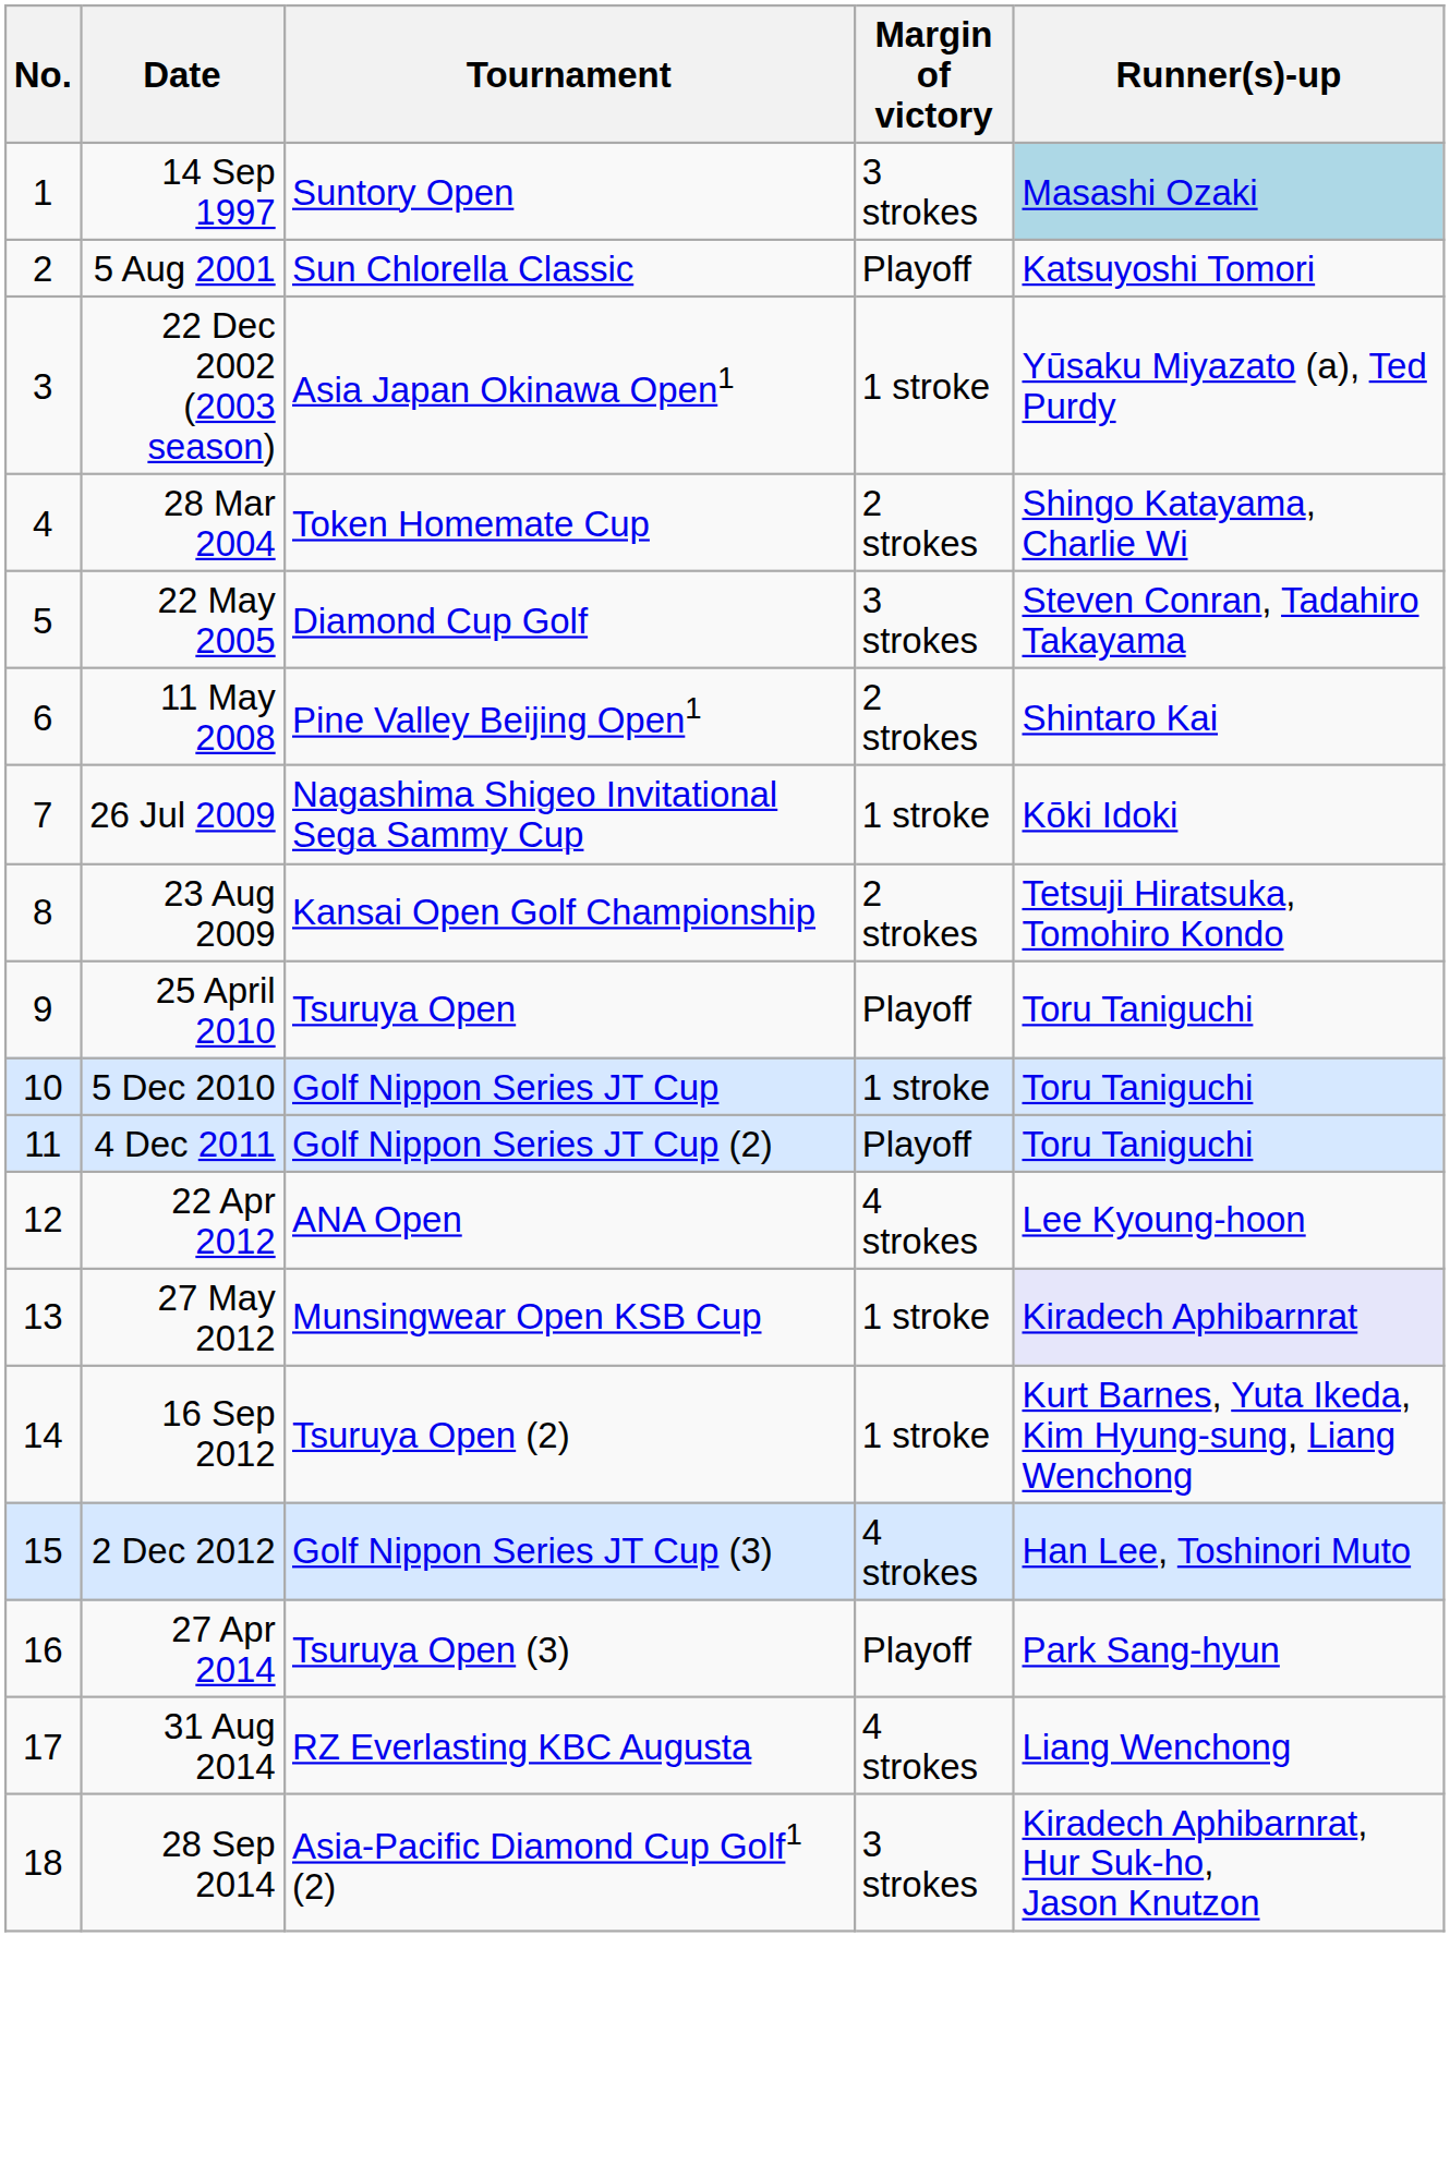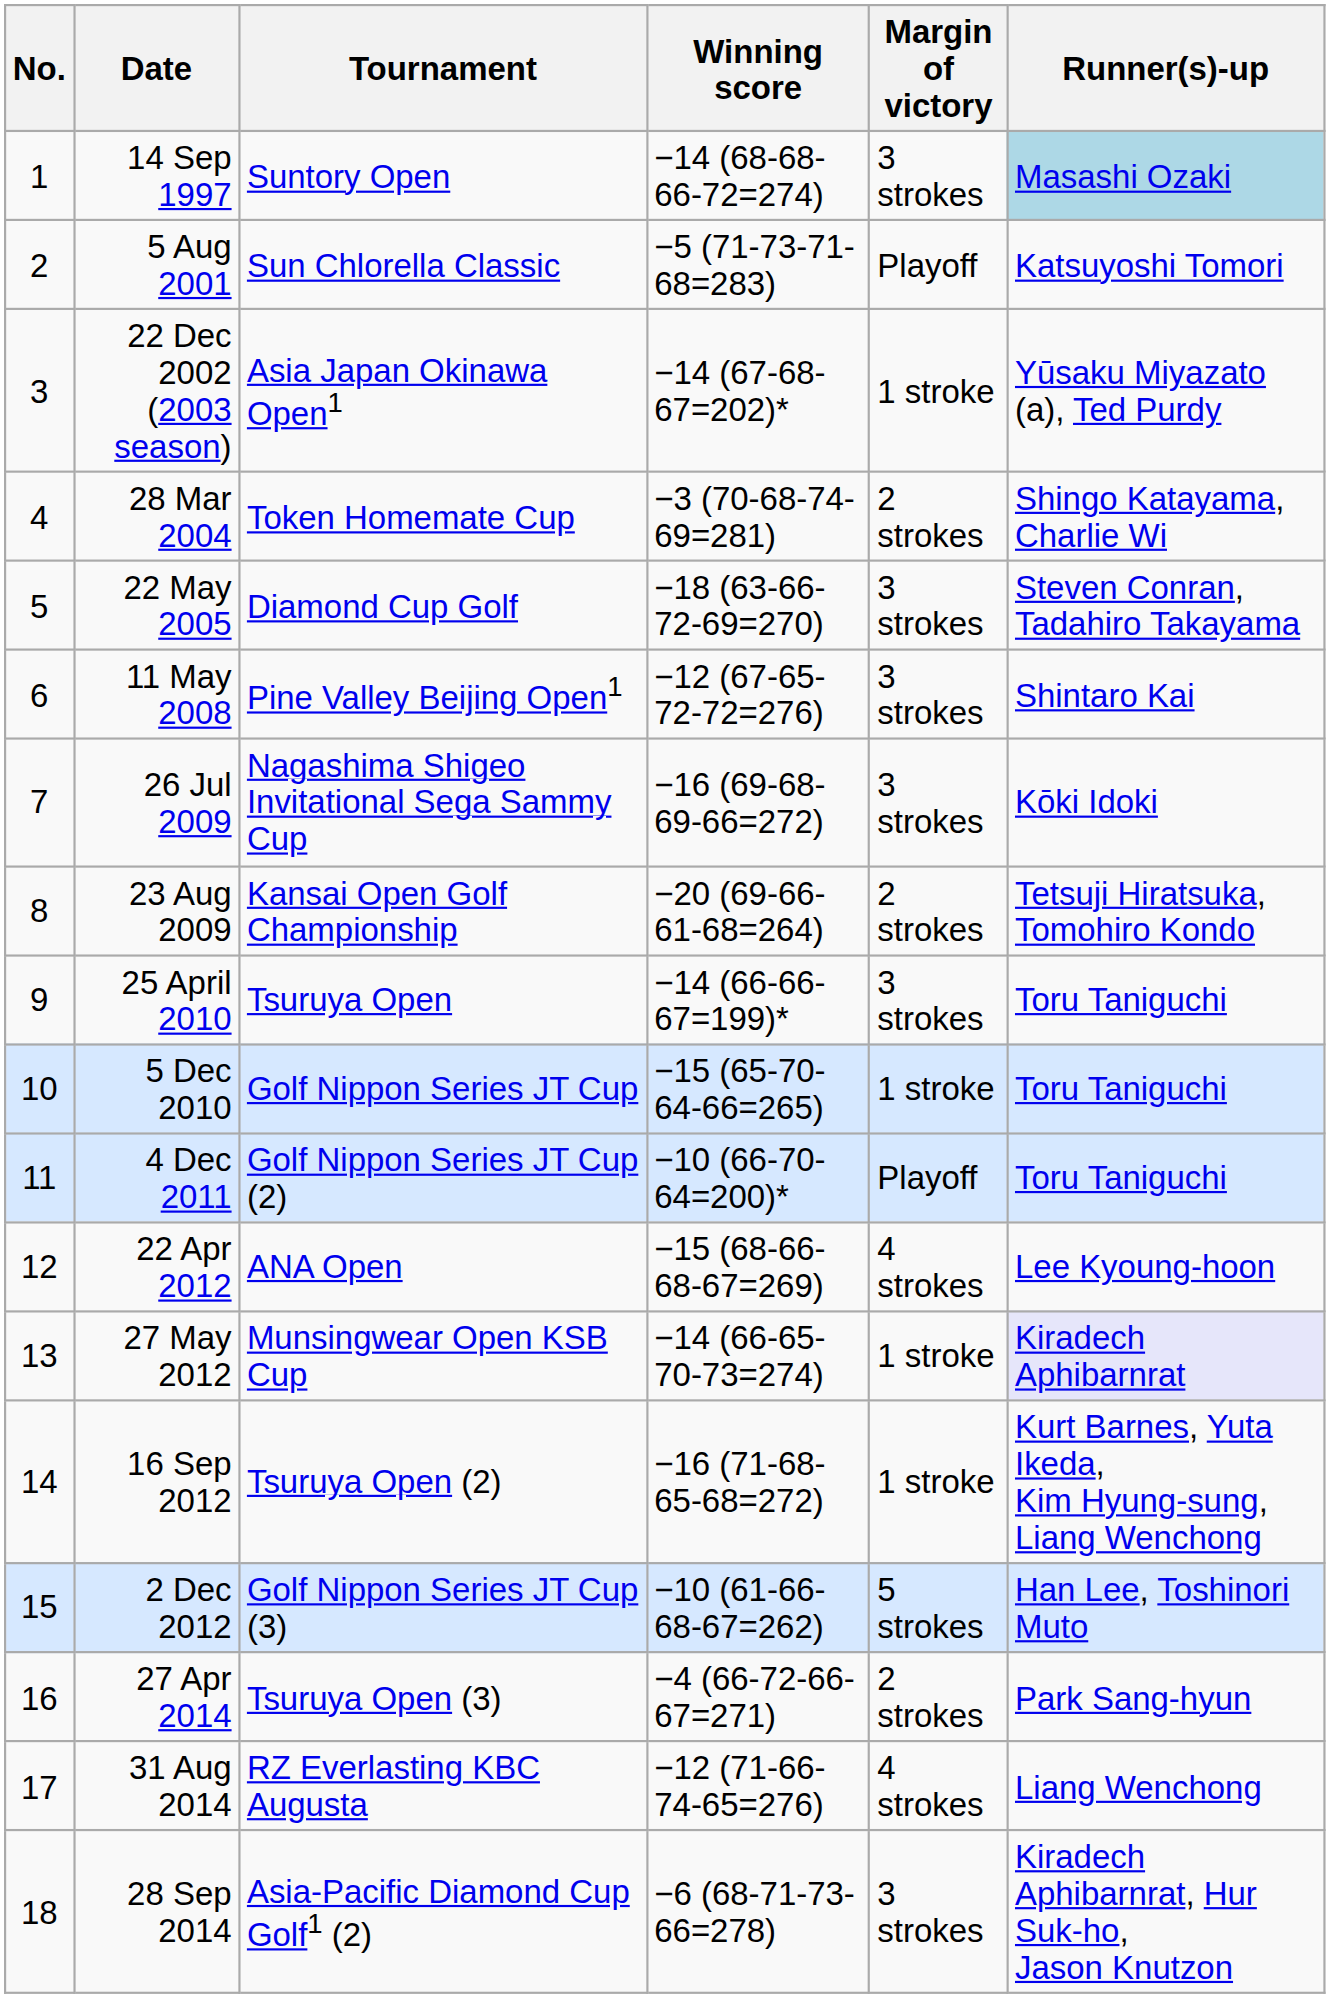+ column: Winning score | −14 (68-68-66-72=274) | −5 (71-73-71-68=283) | −14 (67-68-67=202)* | −3 (70-68-74-69=281) | −18 (63-66-72-69=270) | −12 (67-65-72-72=276) | −16 (69-68-69-66=272) | −20 (69-66-61-68=264) | −14 (66-66-67=199)* | −15 (65-70-64-66=265) | −10 (66-70-64=200)* | −15 (68-66-68-67=269) | −14 (66-65-70-73=274) | −16 (71-68-65-68=272) | −10 (61-66-68-67=262) | −4 (66-72-66-67=271) | −12 (71-66-74-65=276) | −6 (68-71-73-66=278)
11 May 2008 | Margin of victory: 2 strokes -> 3 strokes
26 Jul 2009 | Margin of victory: 1 stroke -> 3 strokes
25 April 2010 | Margin of victory: Playoff -> 3 strokes
2 Dec 2012 | Margin of victory: 4 strokes -> 5 strokes
27 Apr 2014 | Margin of victory: Playoff -> 2 strokes
